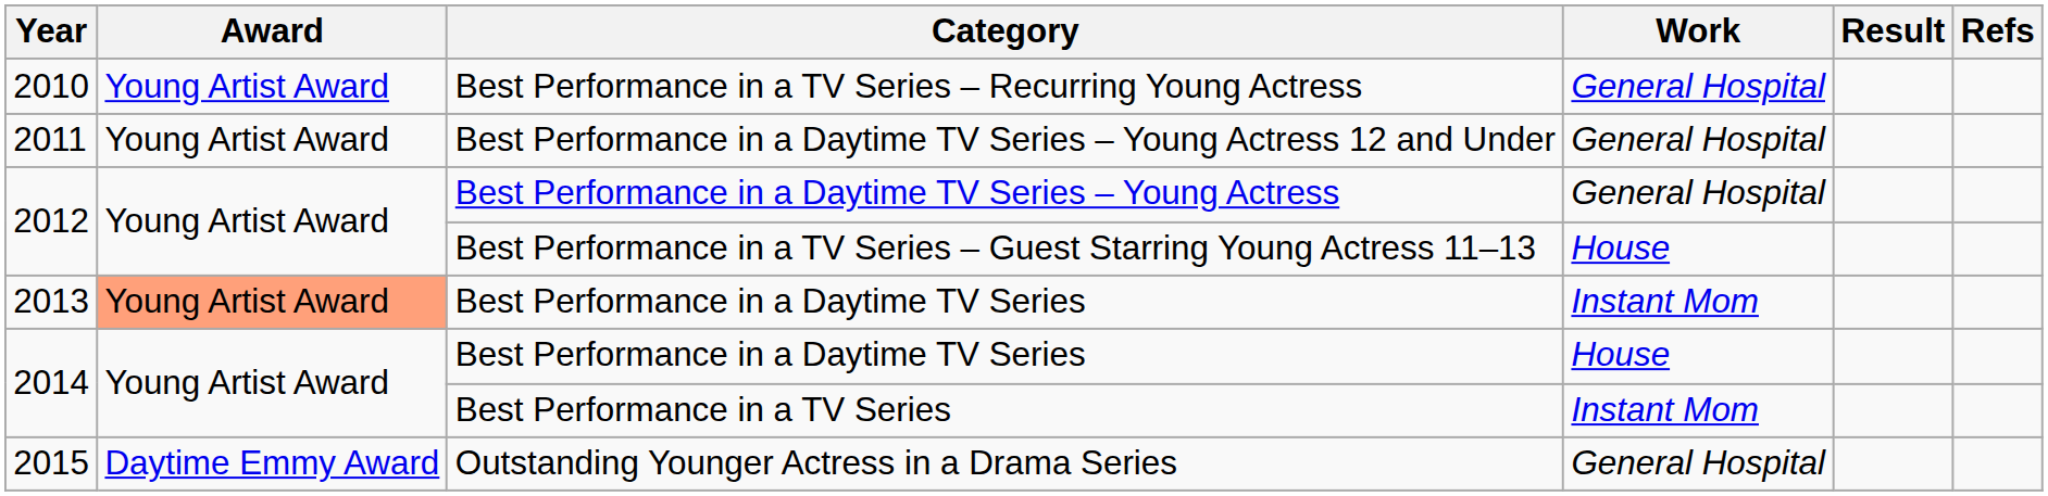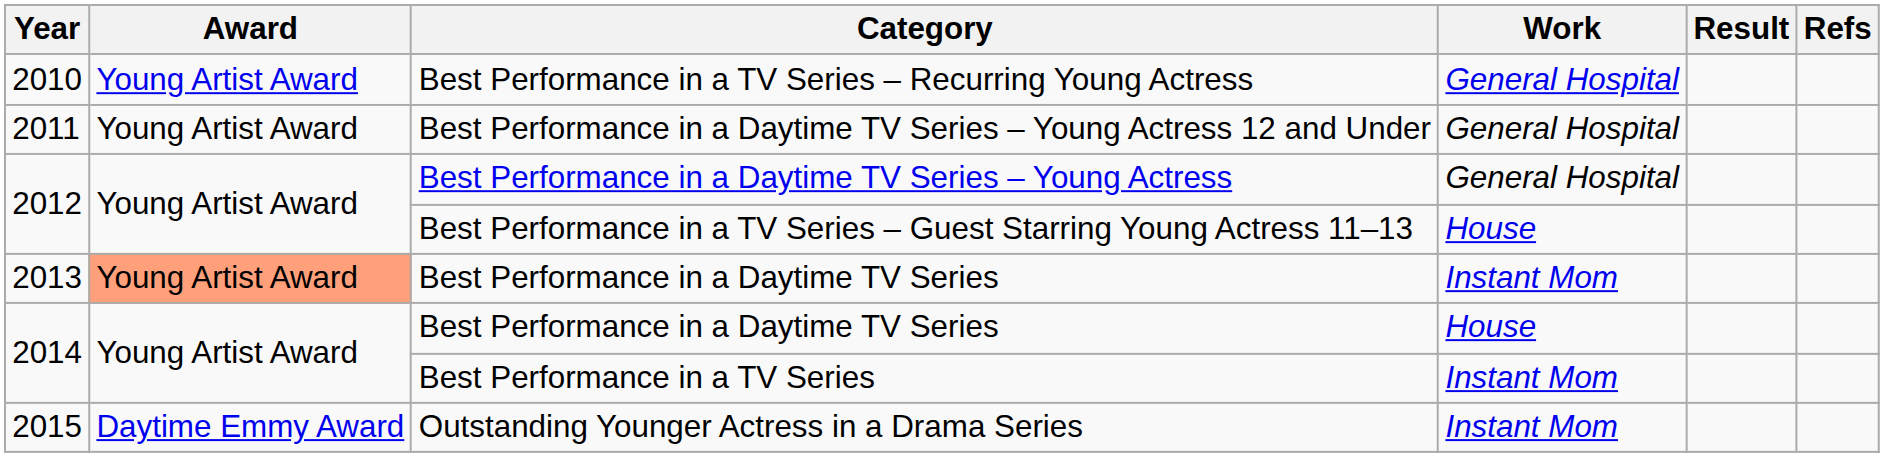Outstanding Younger Actress in a Drama Series | Work: General Hospital -> Instant Mom
